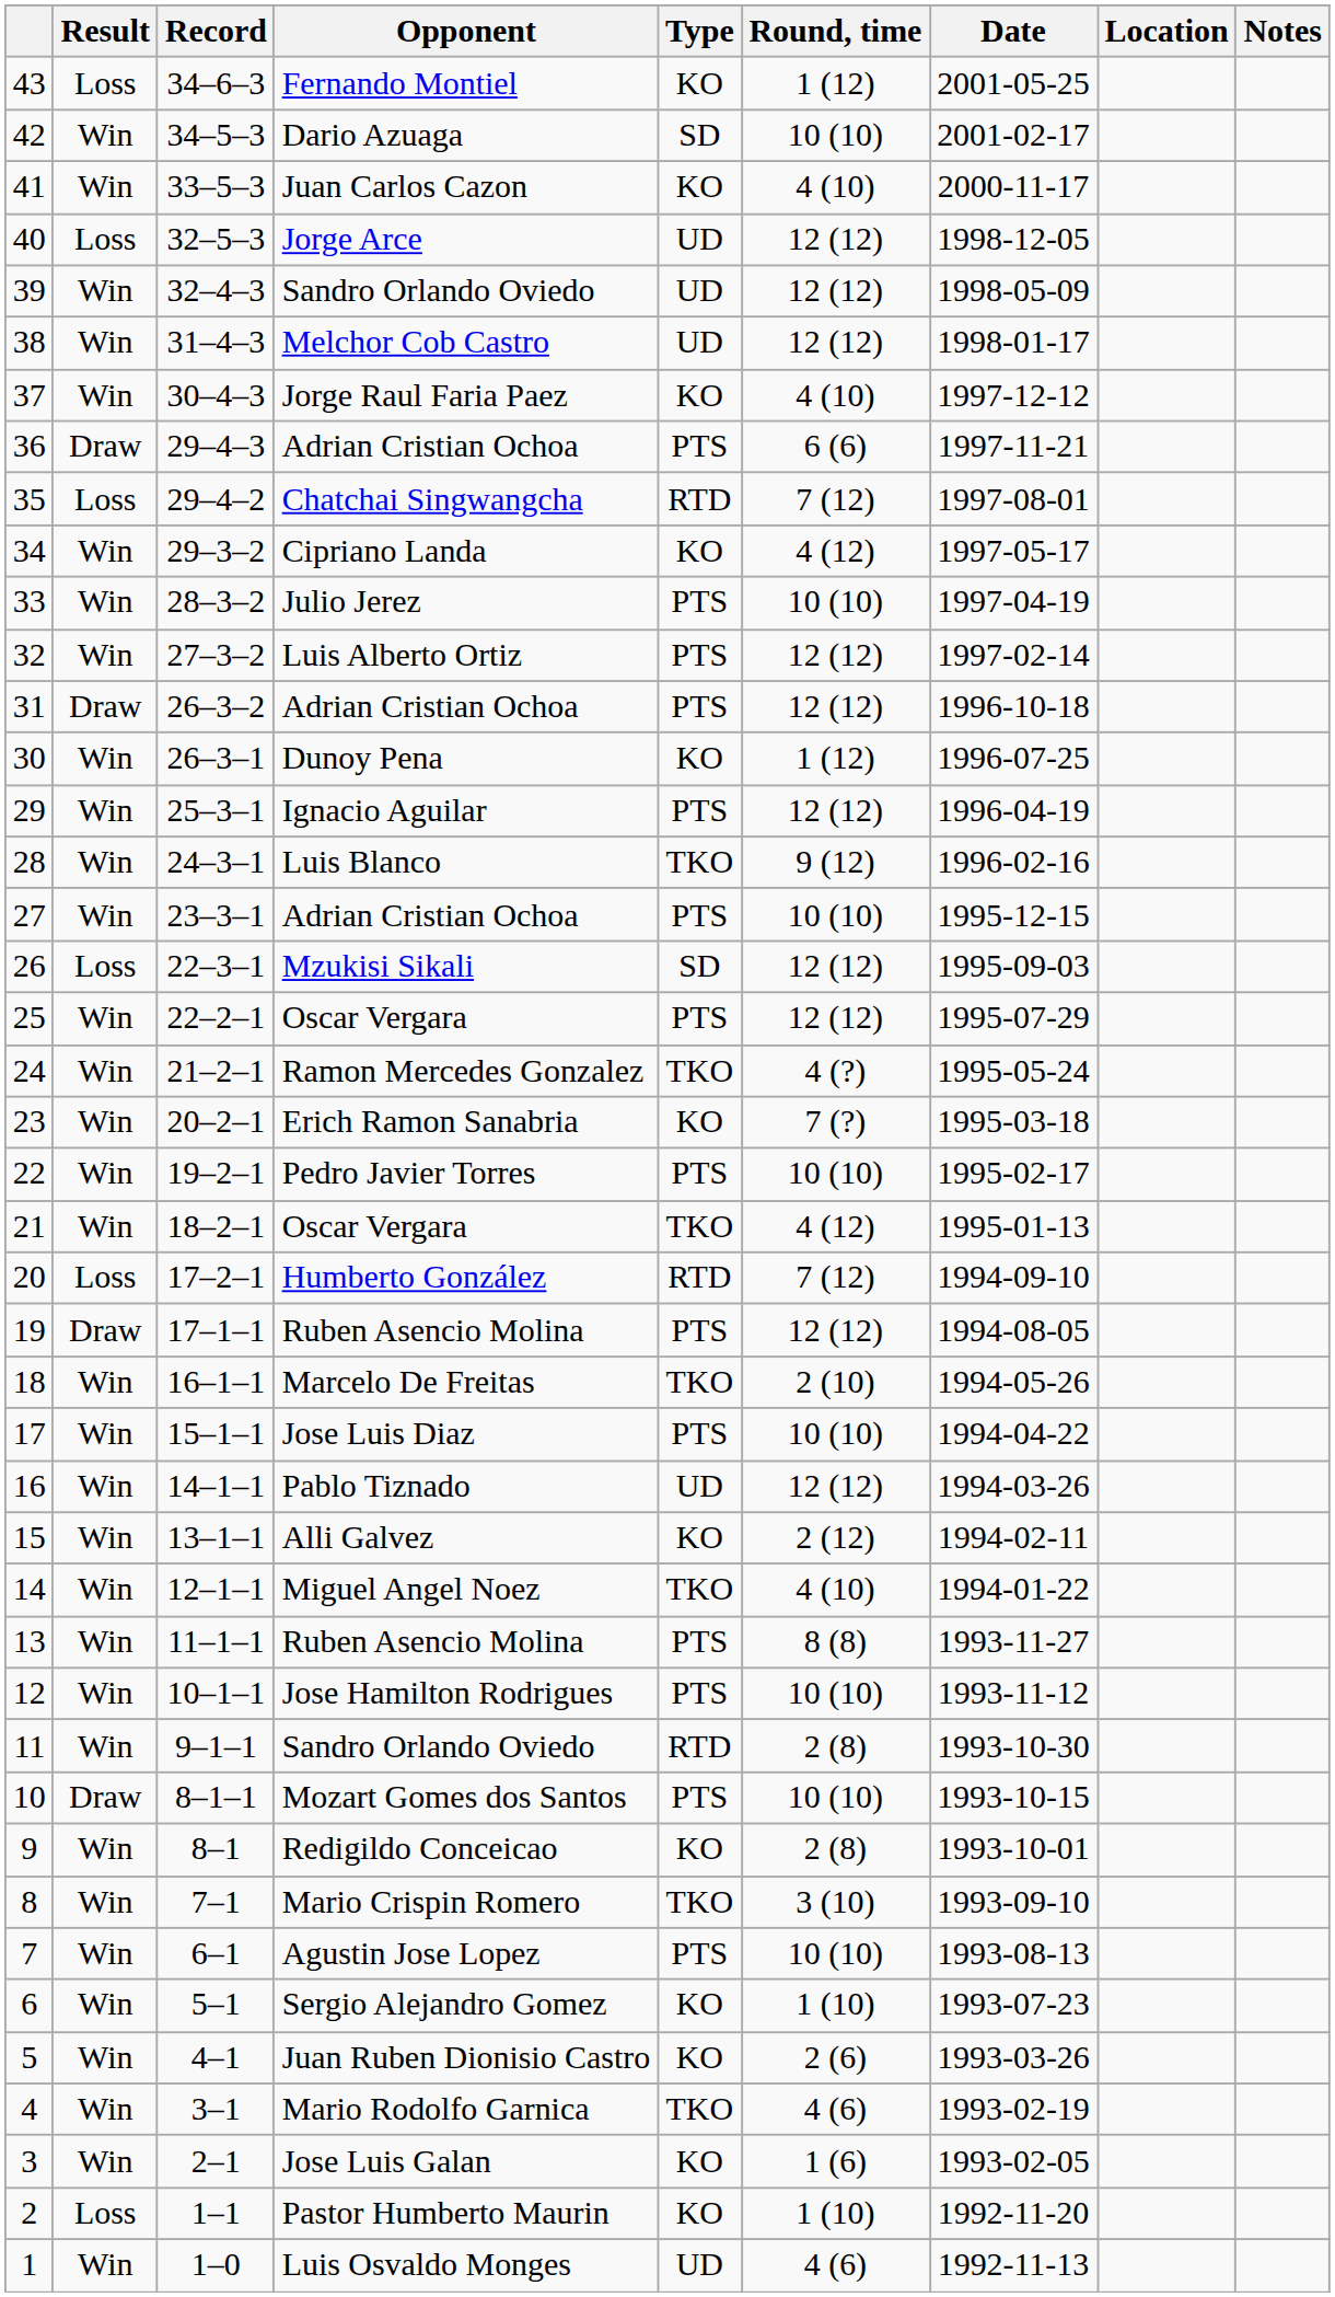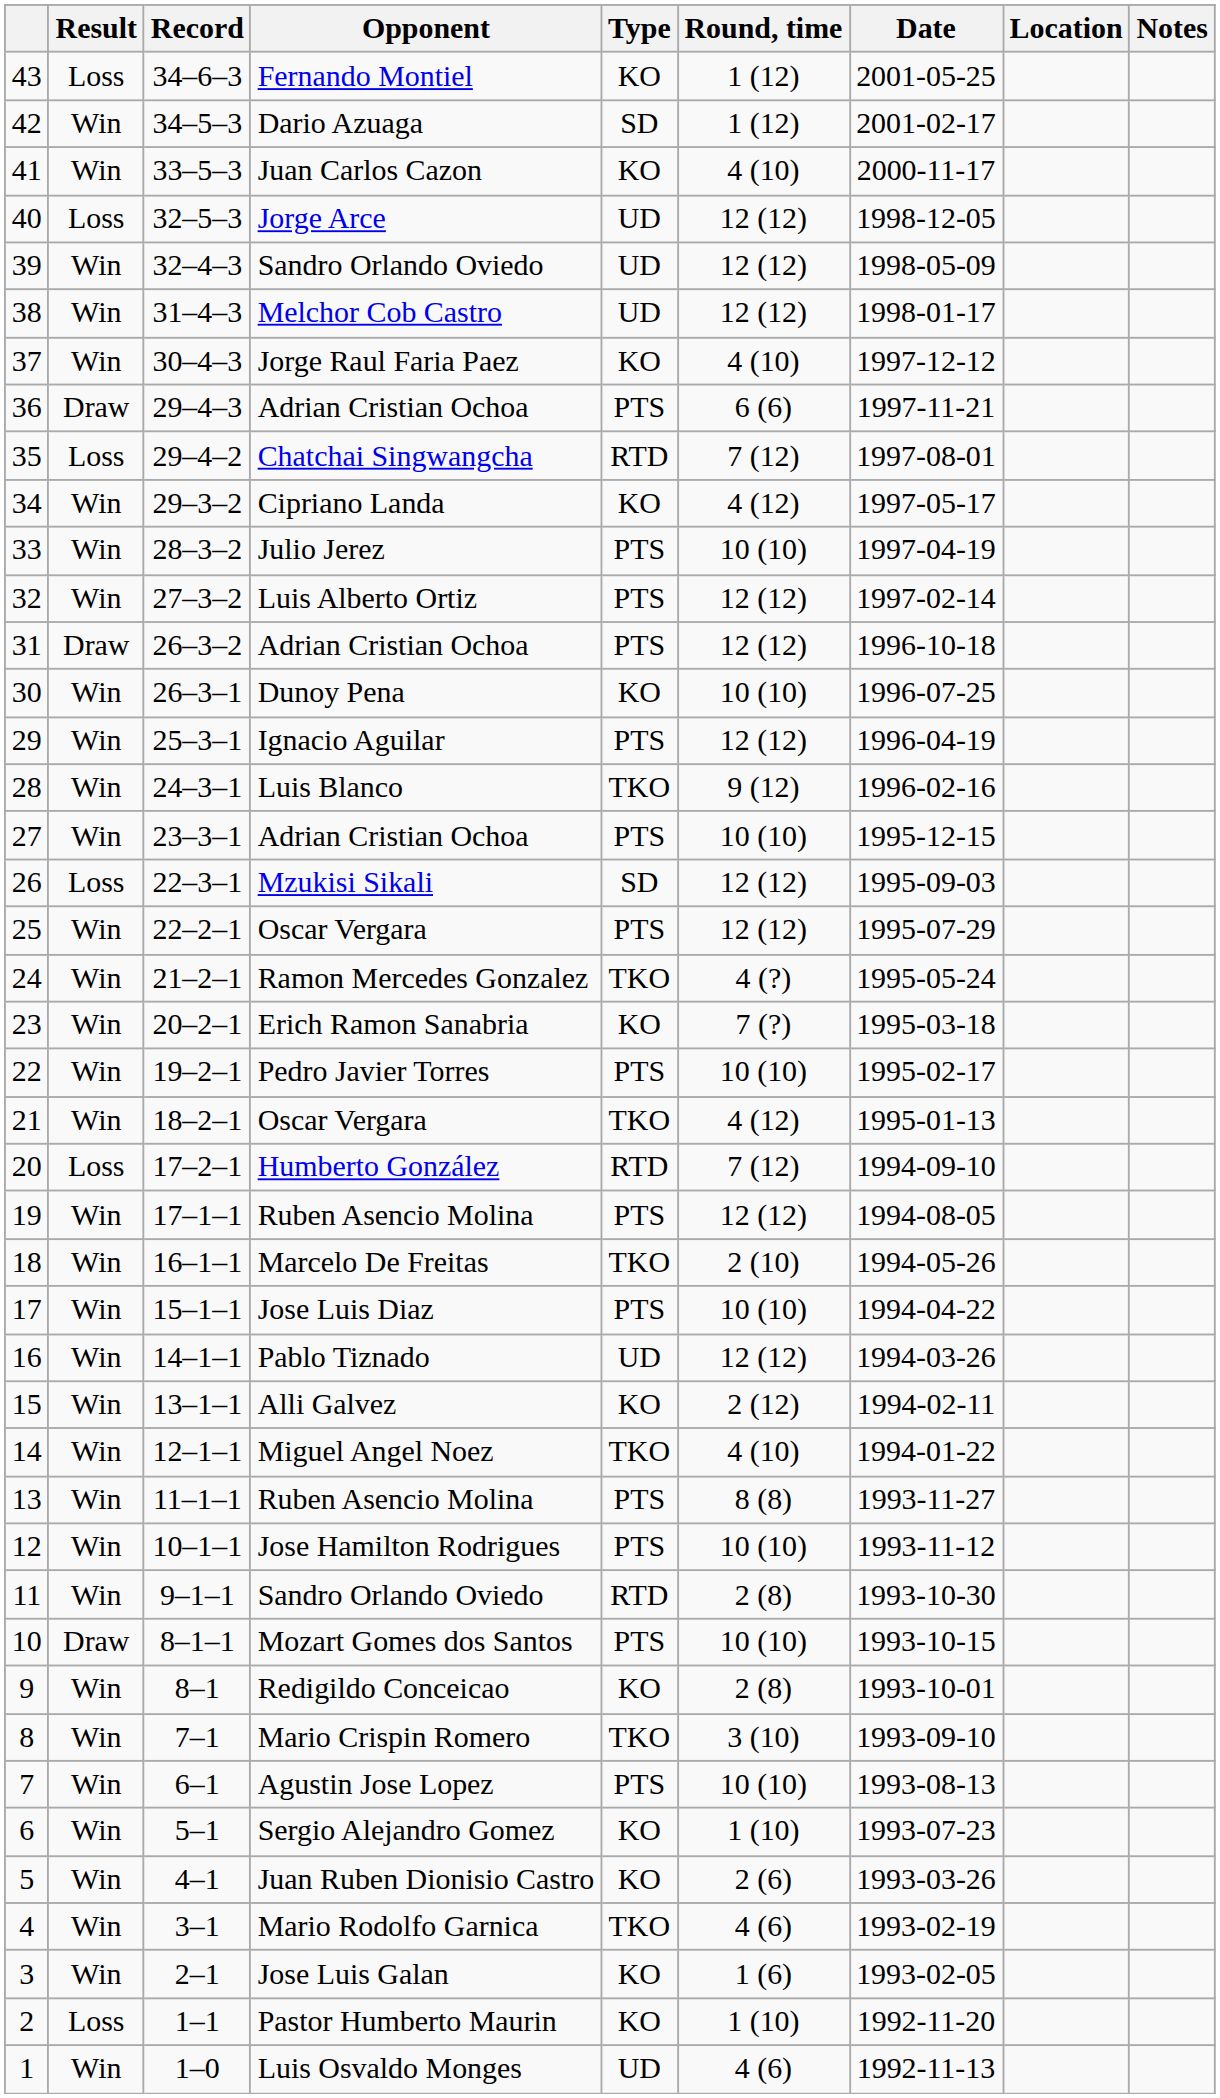42 | Round, time: 10 (10) -> 1 (12)
30 | Round, time: 1 (12) -> 10 (10)
19 | Result: Draw -> Win
